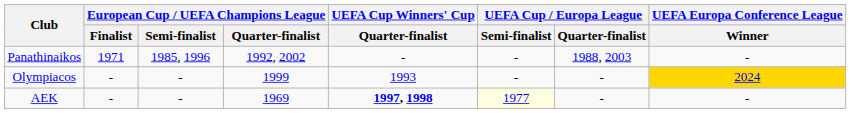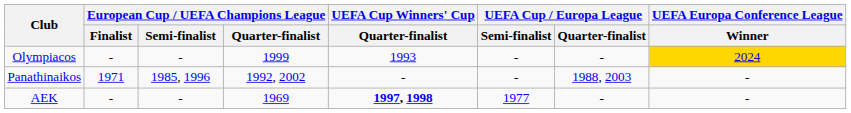rows swapped: Olympiacos <-> Panathinaikos
AEK | UEFA Cup / Europa League / Semi-finalist: lightyellow background -> no background
